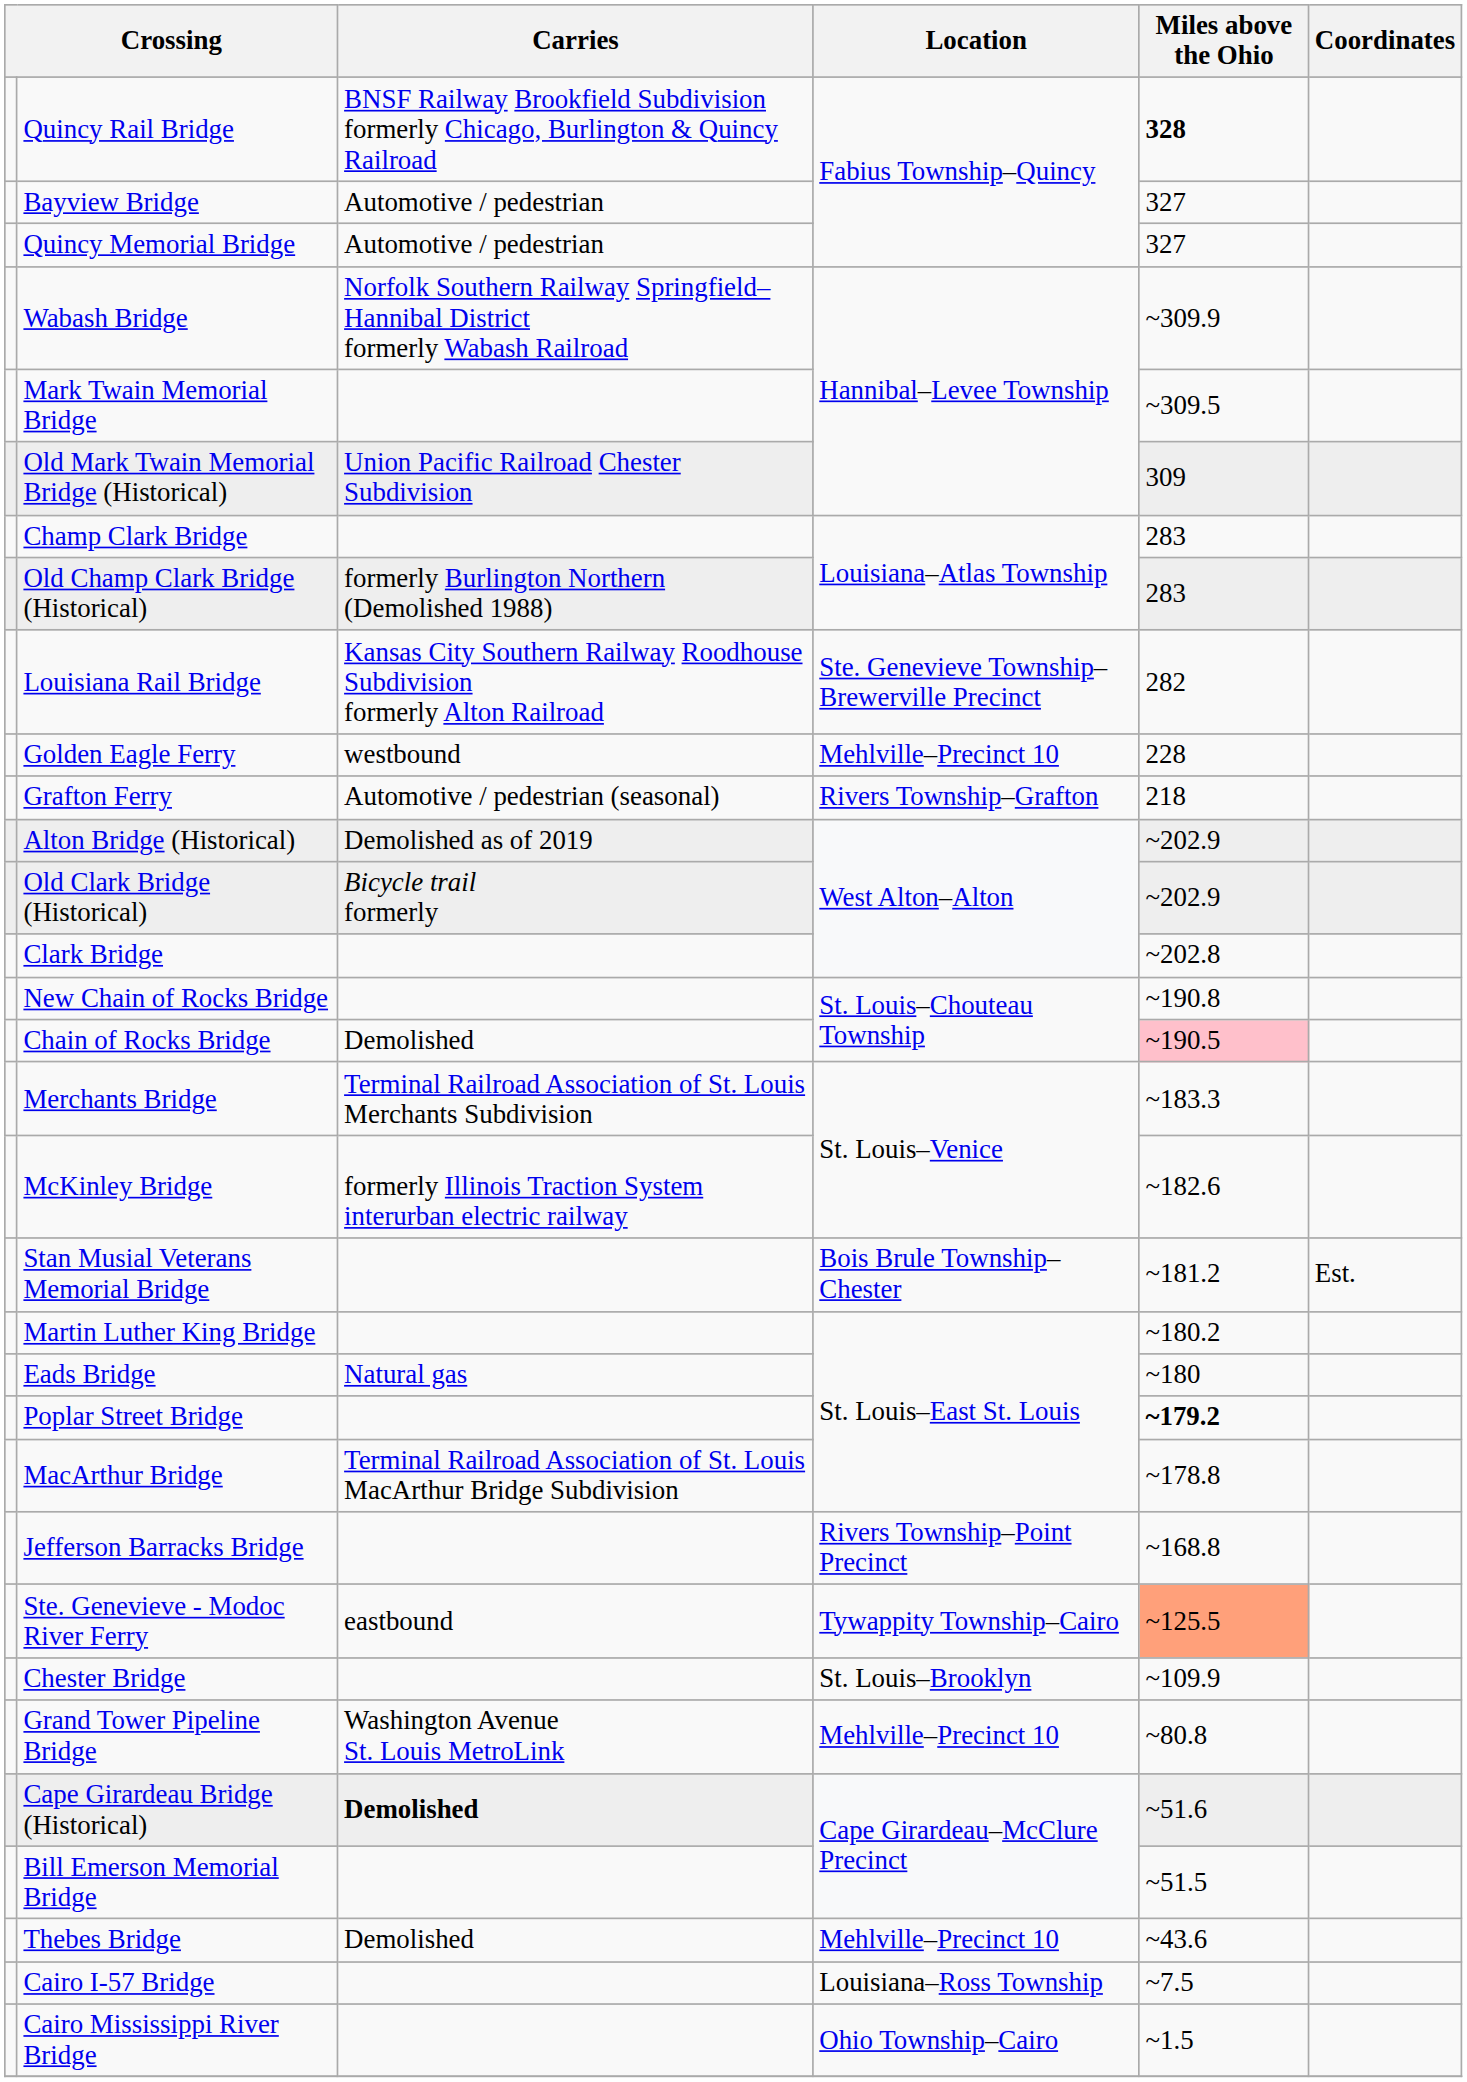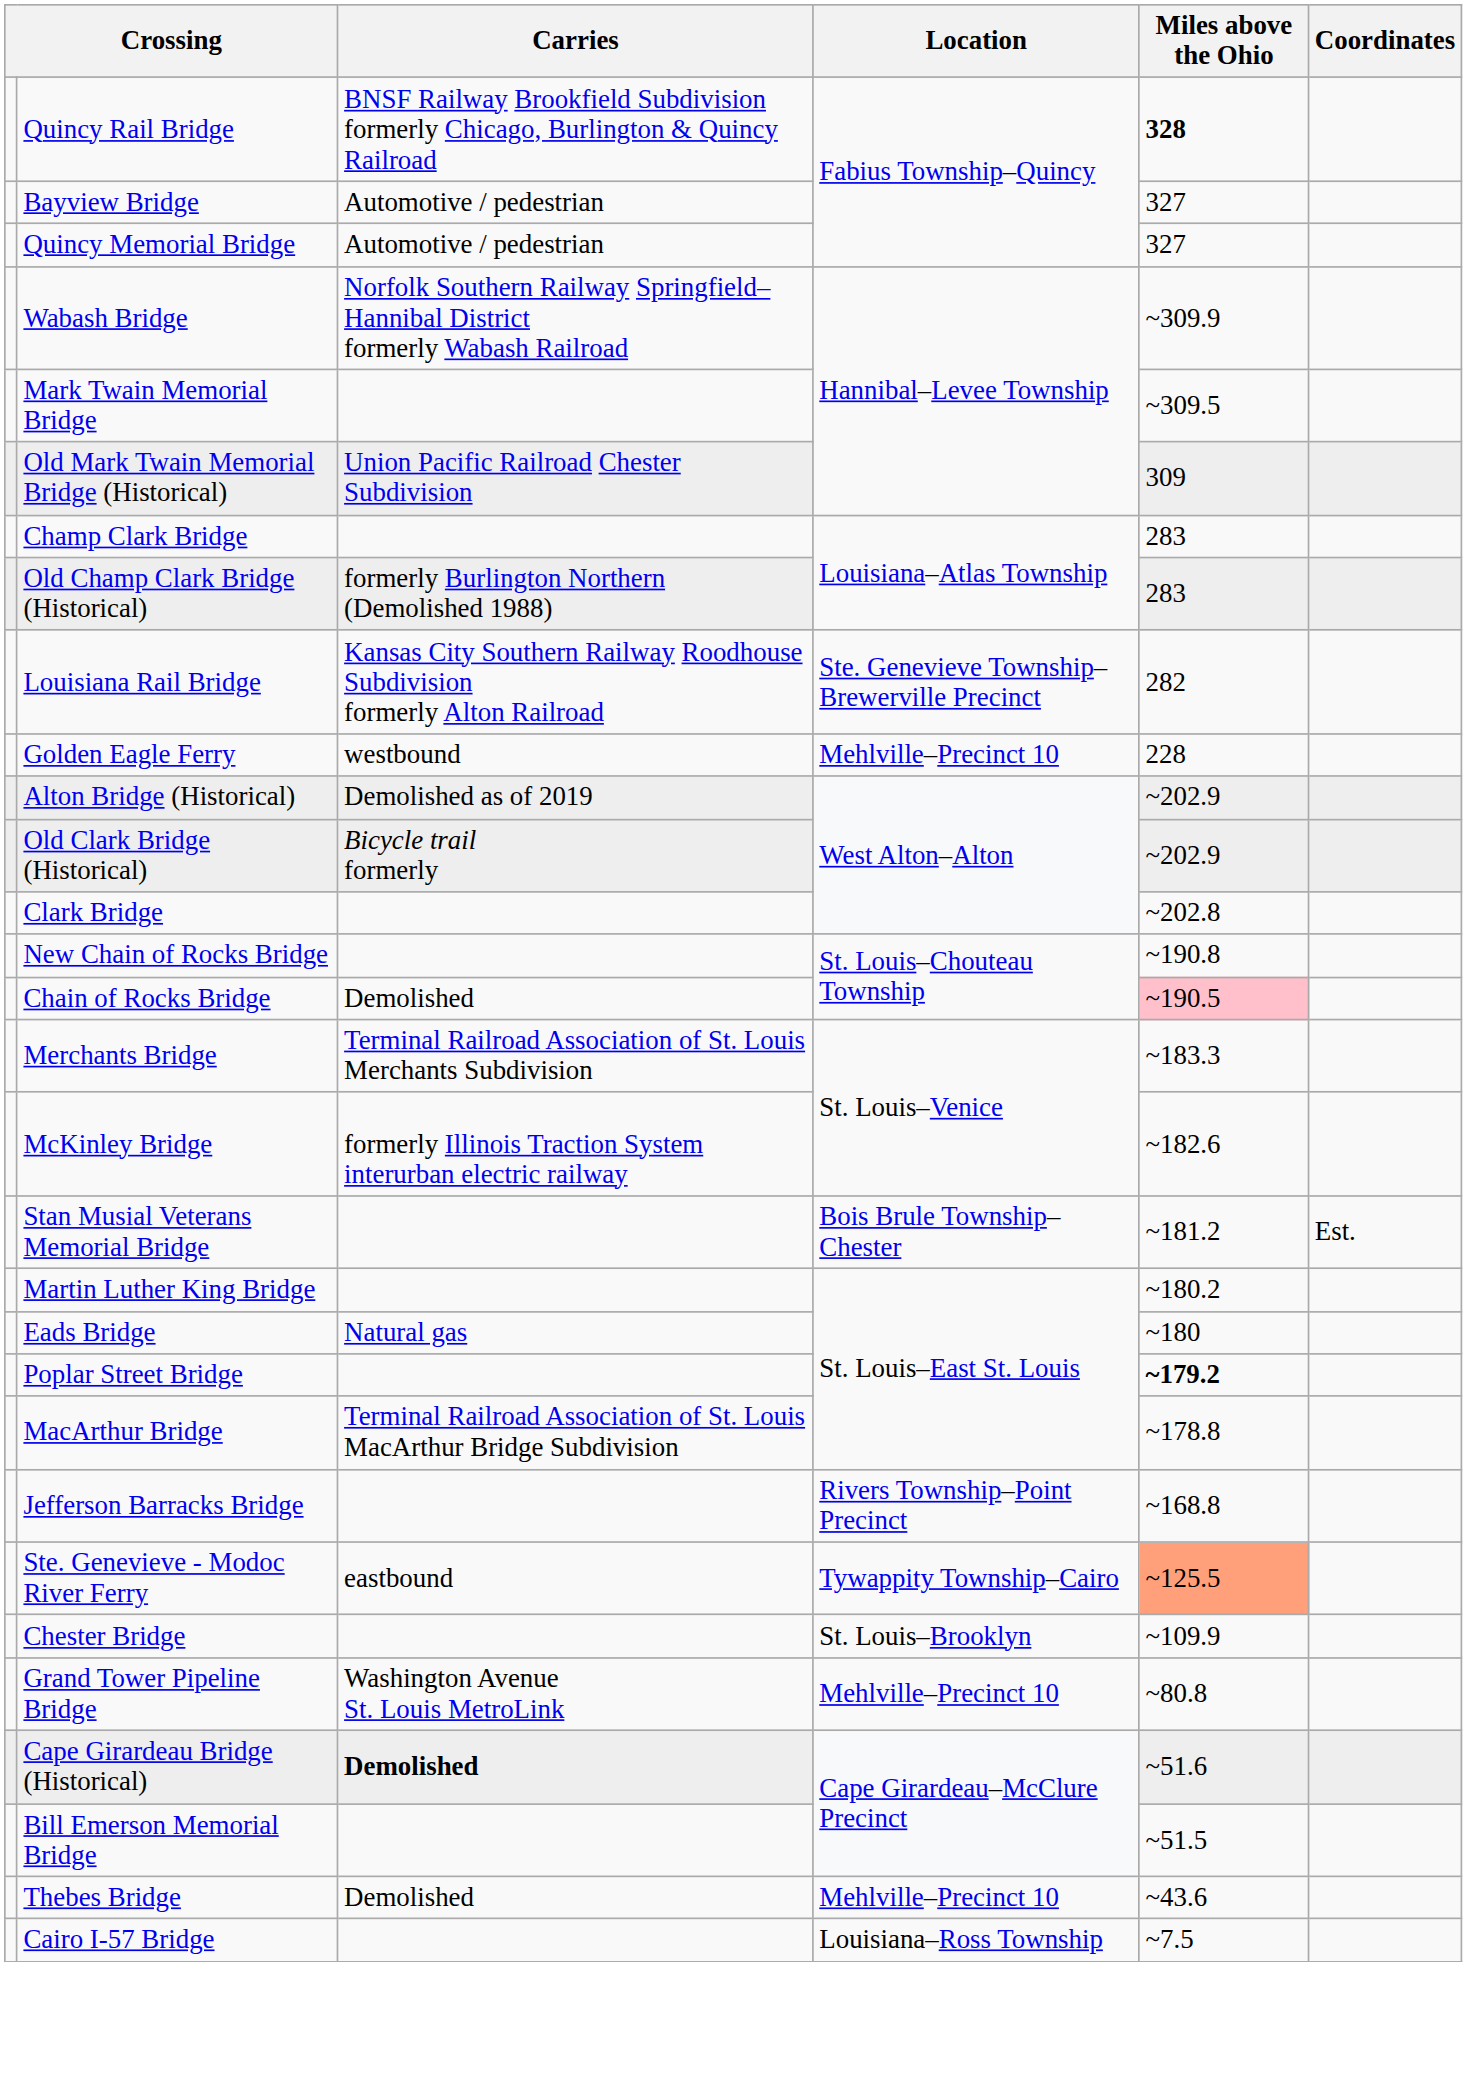- row: Grafton Ferry | Automotive / pedestrian (seasonal) | Rivers Township–Grafton | 218
- row: Cairo Mississippi River Bridge | Ohio Township–Cairo | ~1.5
